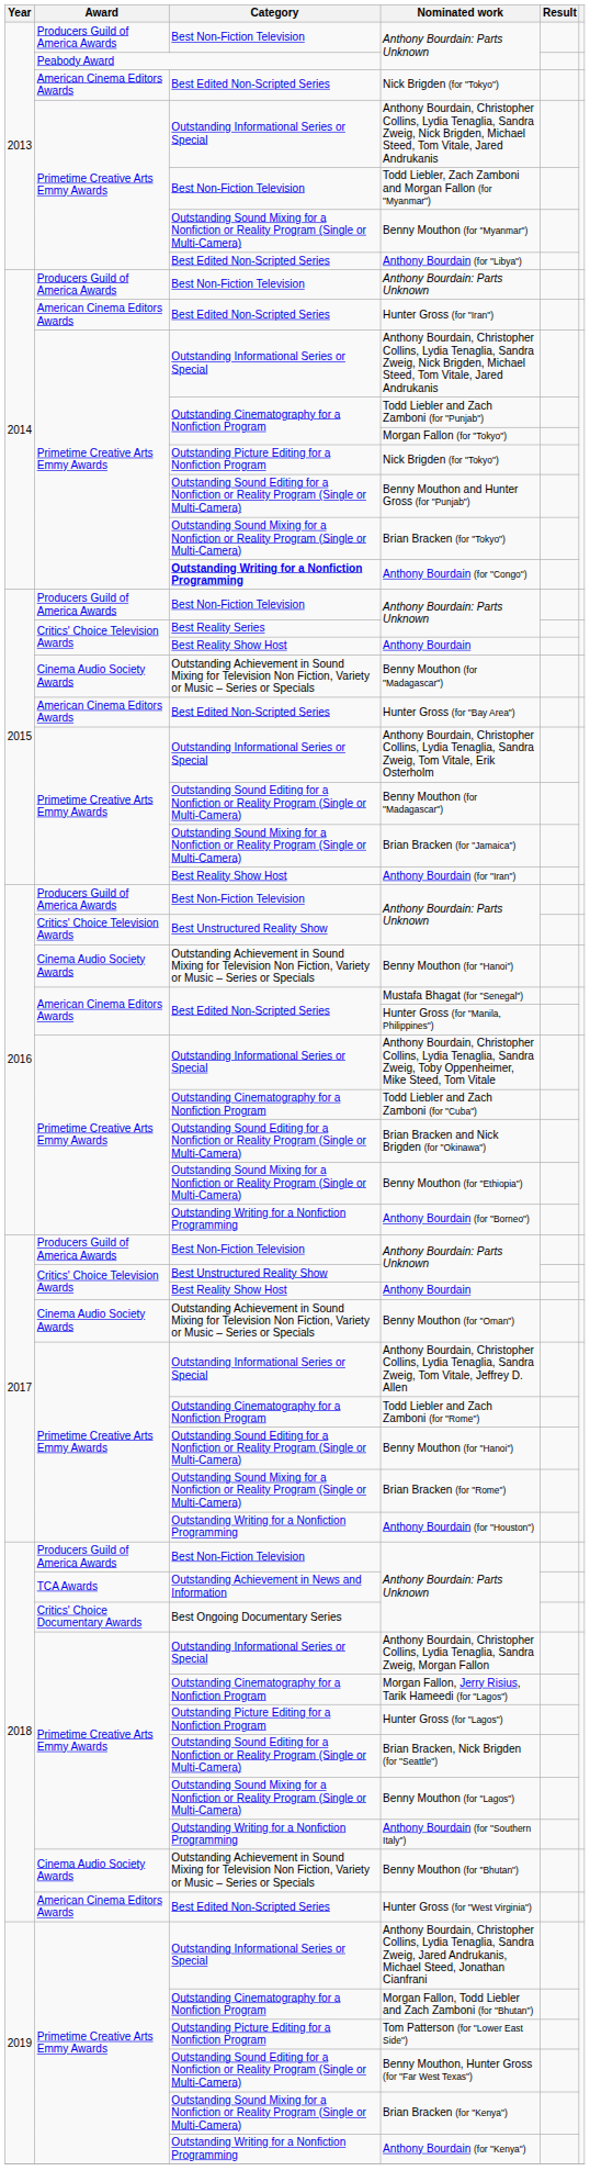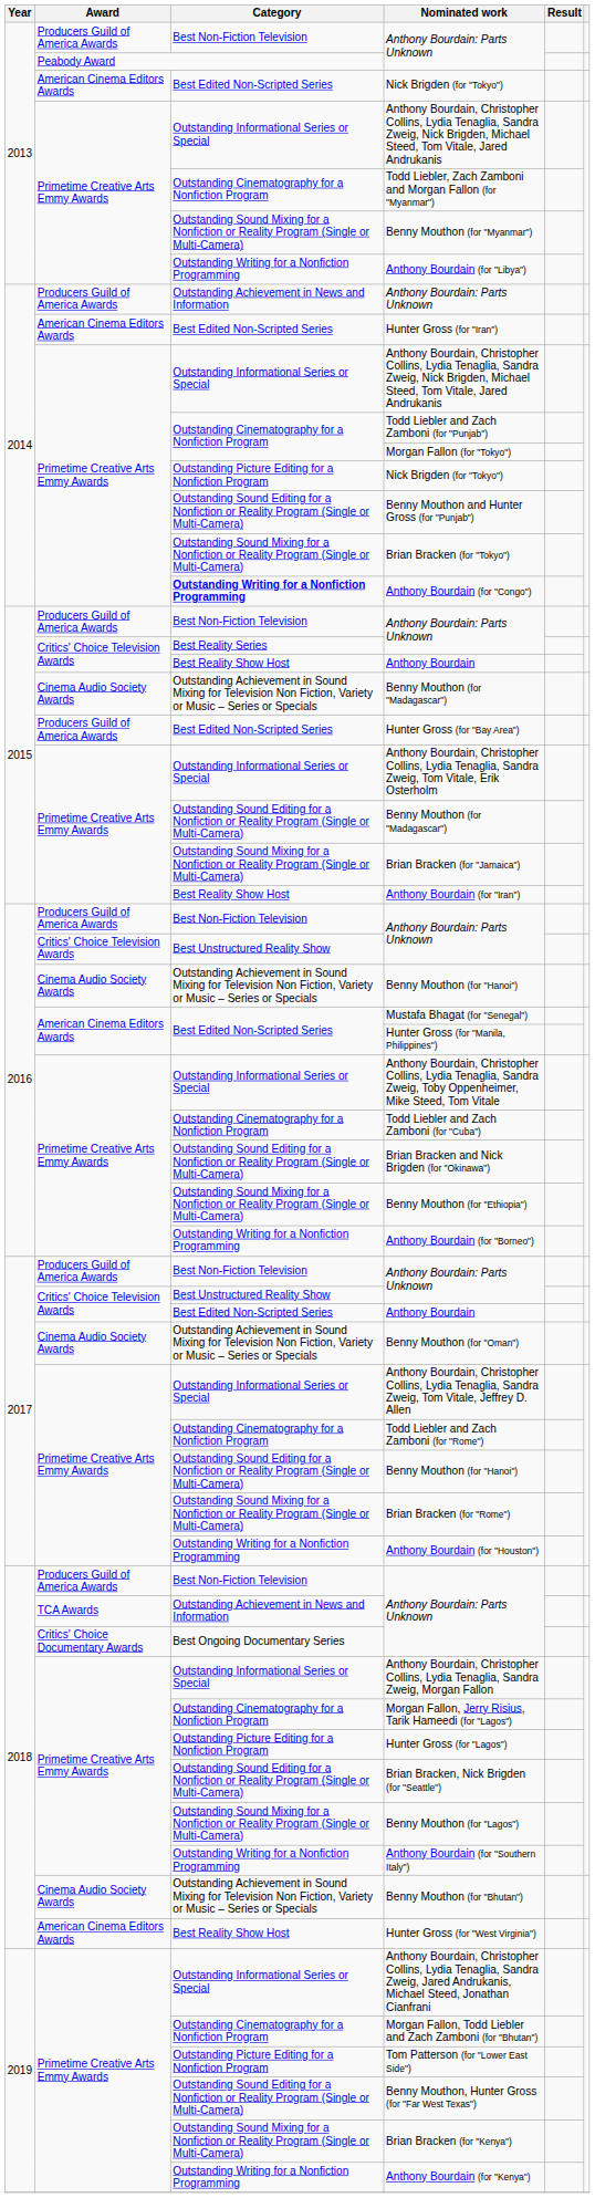Todd Liebler, Zach Zamboni and Morgan Fallon (for "Myanmar") | Category: Best Non-Fiction Television -> Outstanding Cinematography for a Nonfiction Program
Anthony Bourdain (for "Libya") | Category: Best Edited Non-Scripted Series -> Outstanding Writing for a Nonfiction Programming
2014 / Anthony Bourdain: Parts Unknown | Category: Best Non-Fiction Television -> Outstanding Achievement in News and Information
Hunter Gross (for "Bay Area") | Award: American Cinema Editors Awards -> Producers Guild of America Awards
2017 / Anthony Bourdain | Category: Best Reality Show Host -> Best Edited Non-Scripted Series
Hunter Gross (for "West Virginia") | Category: Best Edited Non-Scripted Series -> Best Reality Show Host
